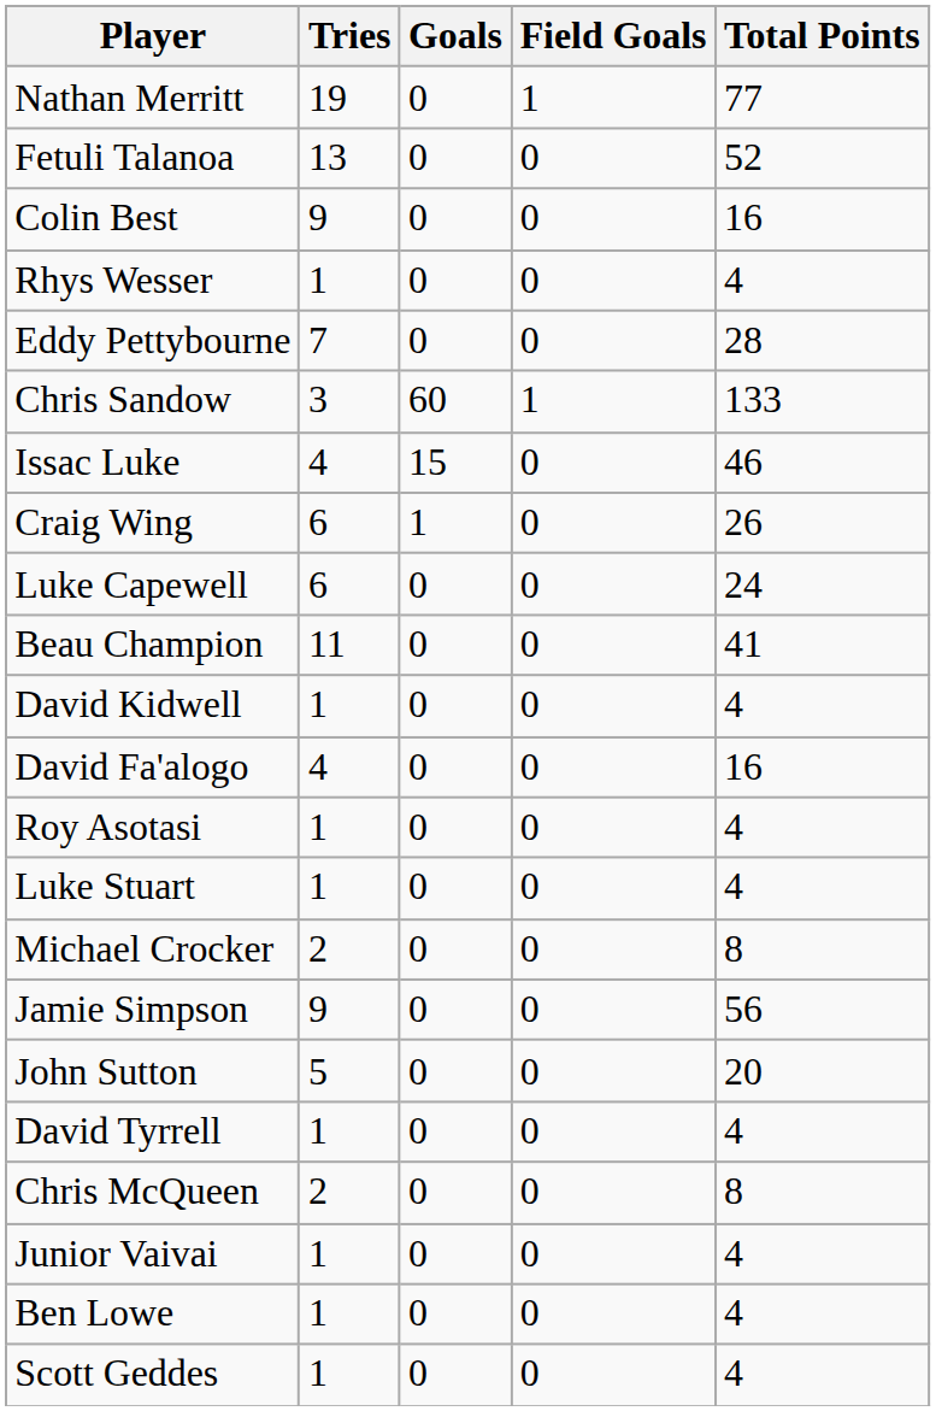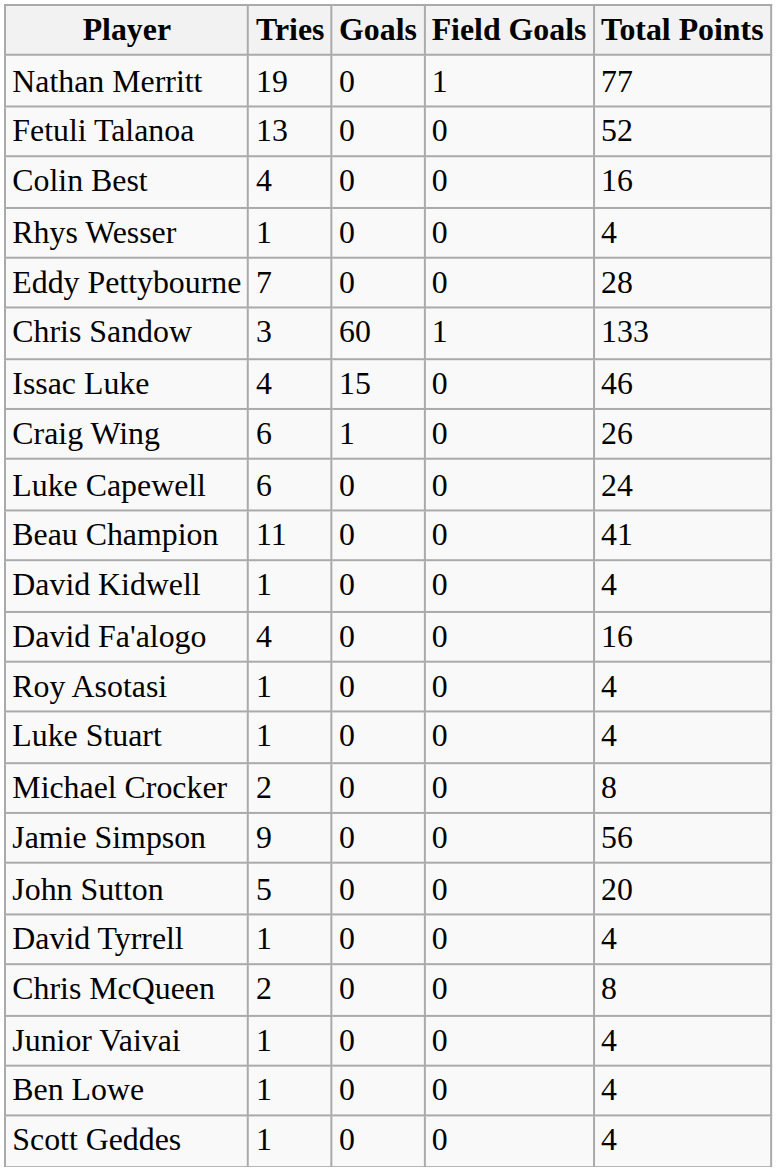Colin Best | Tries: 9 -> 4
